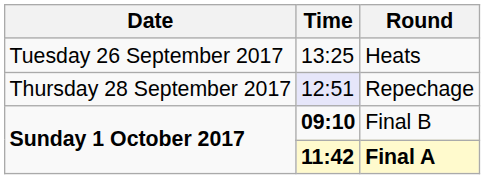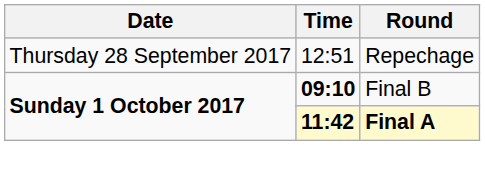- row: Tuesday 26 September 2017 | 13:25 | Heats
Repechage | Time: lavender background -> no background
